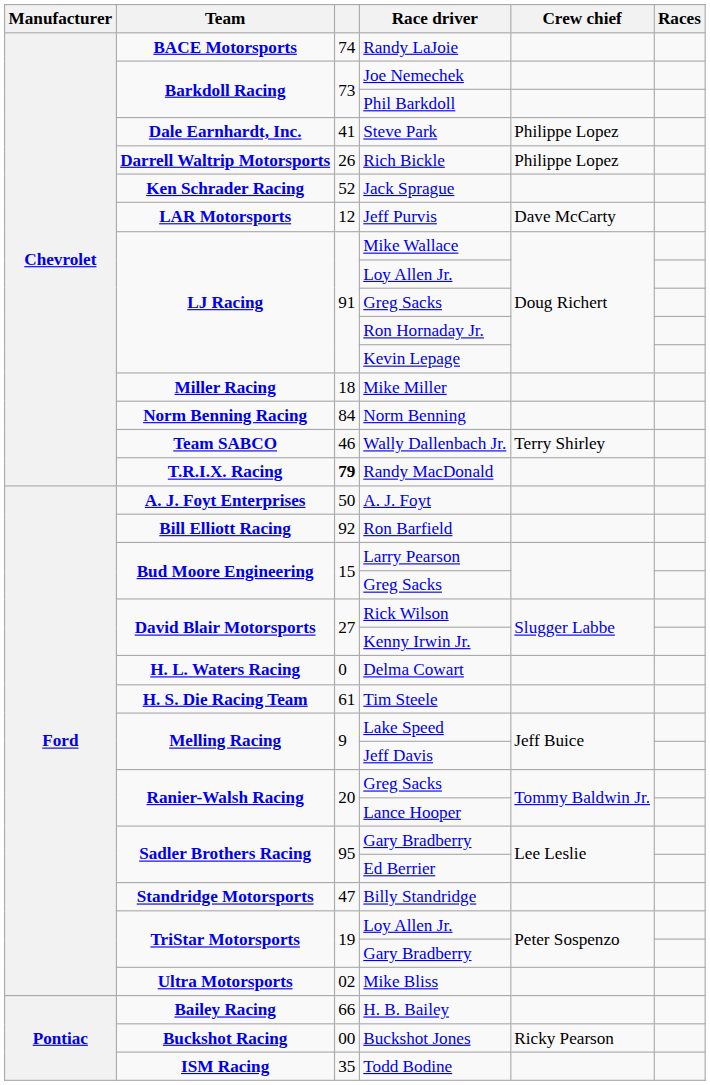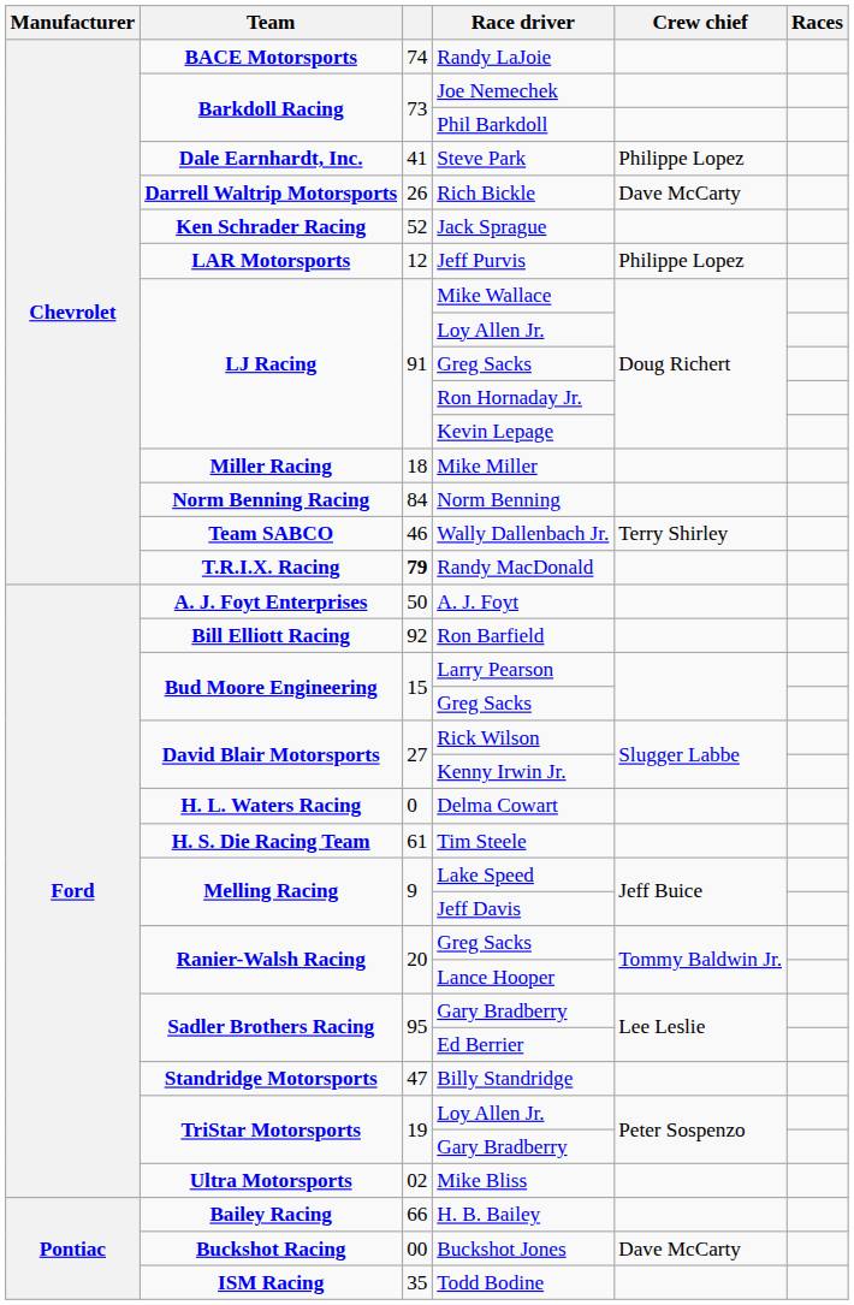Rich Bickle | Crew chief: Philippe Lopez -> Dave McCarty
Jeff Purvis | Crew chief: Dave McCarty -> Philippe Lopez
Buckshot Jones | Crew chief: Ricky Pearson -> Dave McCarty
